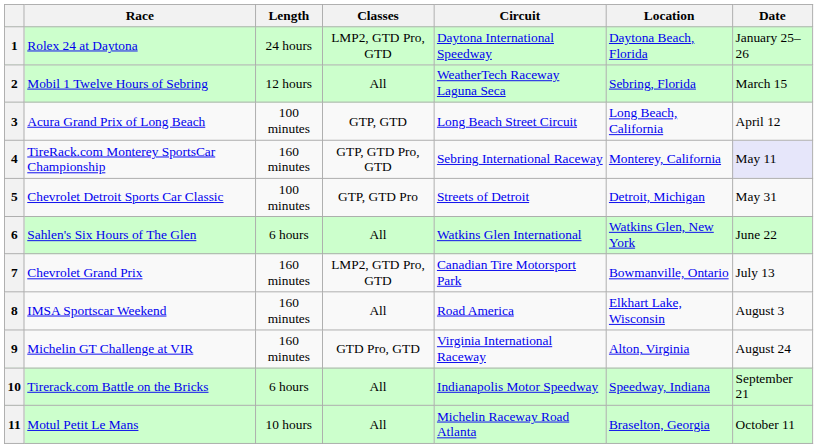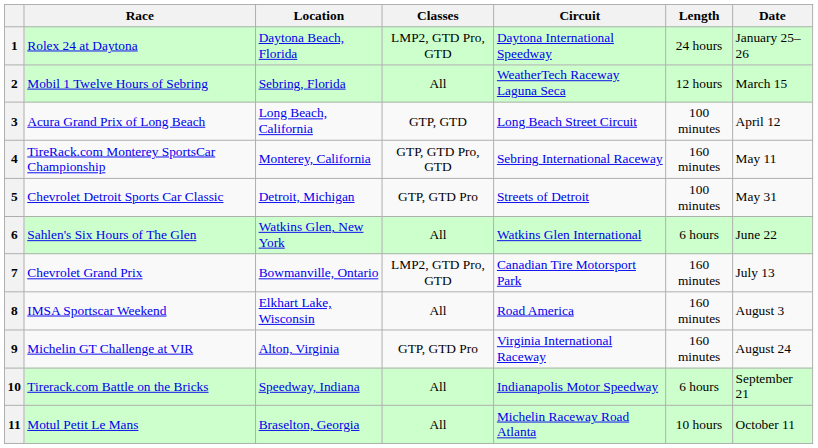columns swapped: Length <-> Location
4 | Date: lavender background -> no background
9 | Classes: GTD Pro, GTD -> GTP, GTD Pro
